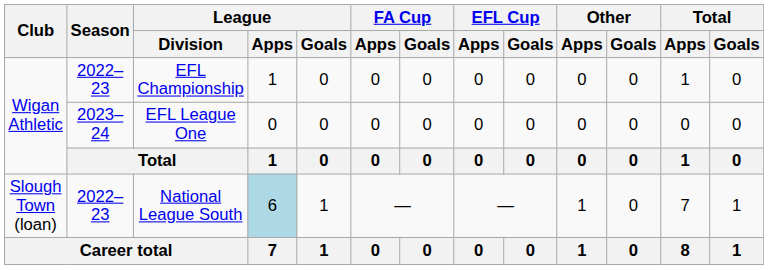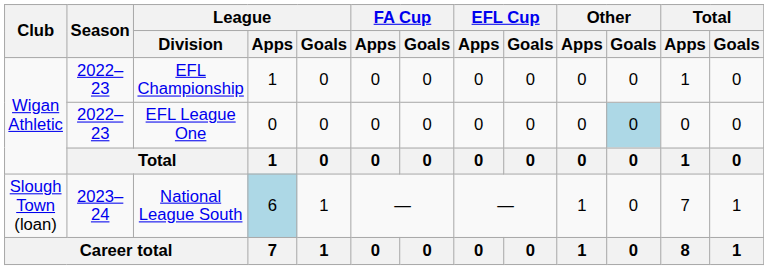EFL League One | Season: 2023–24 -> 2022–23
EFL League One | Other / Goals: no background -> lightblue background
National League South | Season: 2022–23 -> 2023–24
